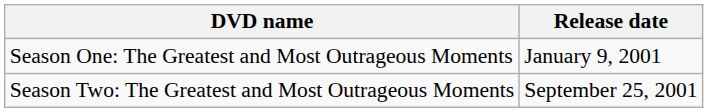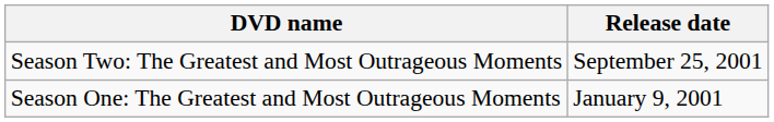rows swapped: Season One: The Greatest and Most Outrageous Moments <-> Season Two: The Greatest and Most Outrageous Moments
